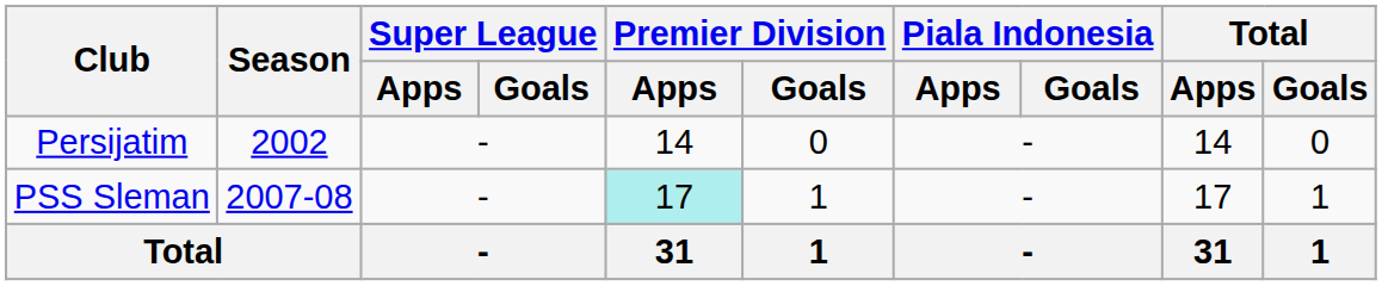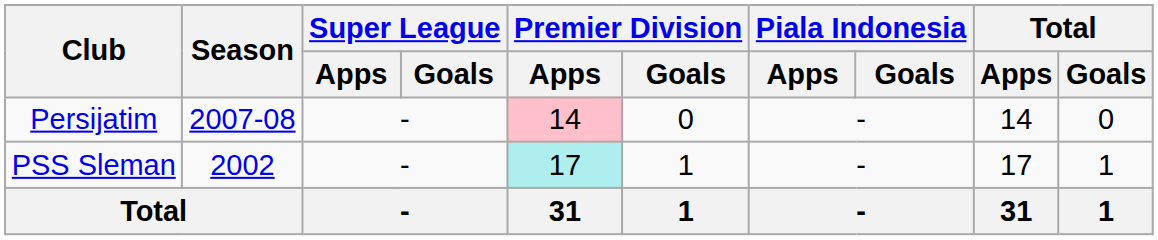Persijatim | Season: 2002 -> 2007-08
Persijatim | Premier Division / Apps: no background -> pink background
PSS Sleman | Season: 2007-08 -> 2002
